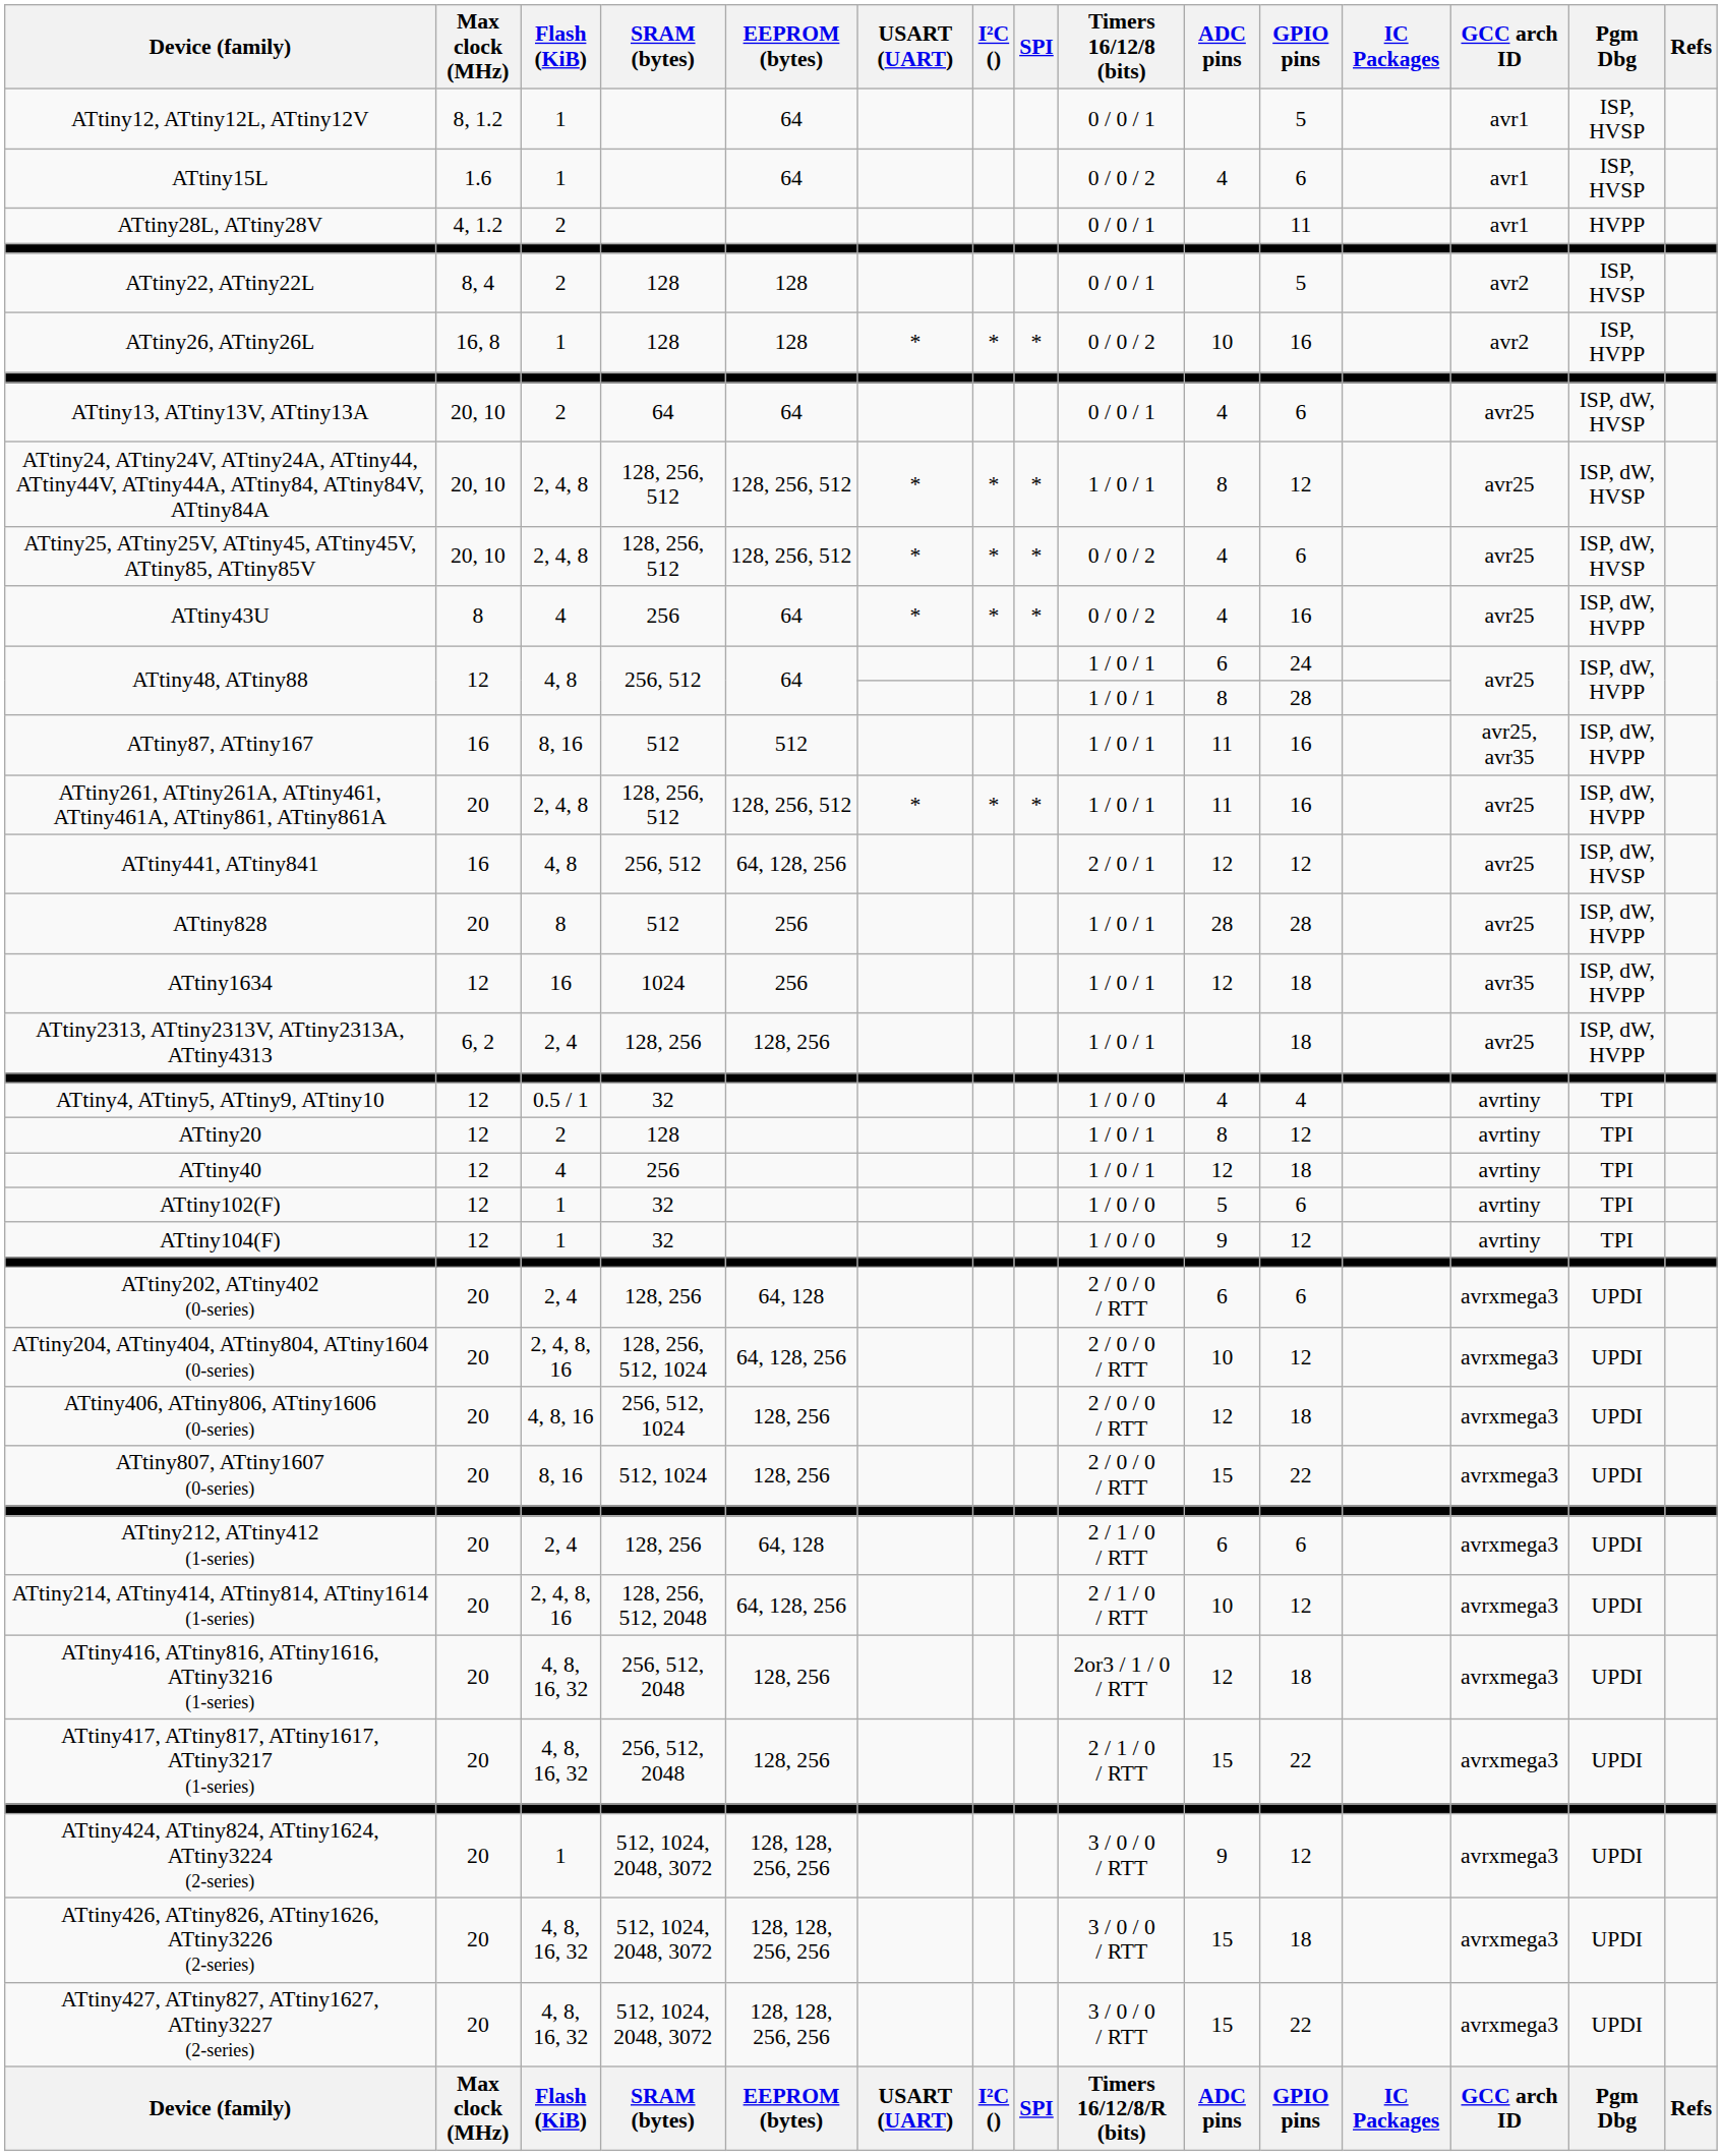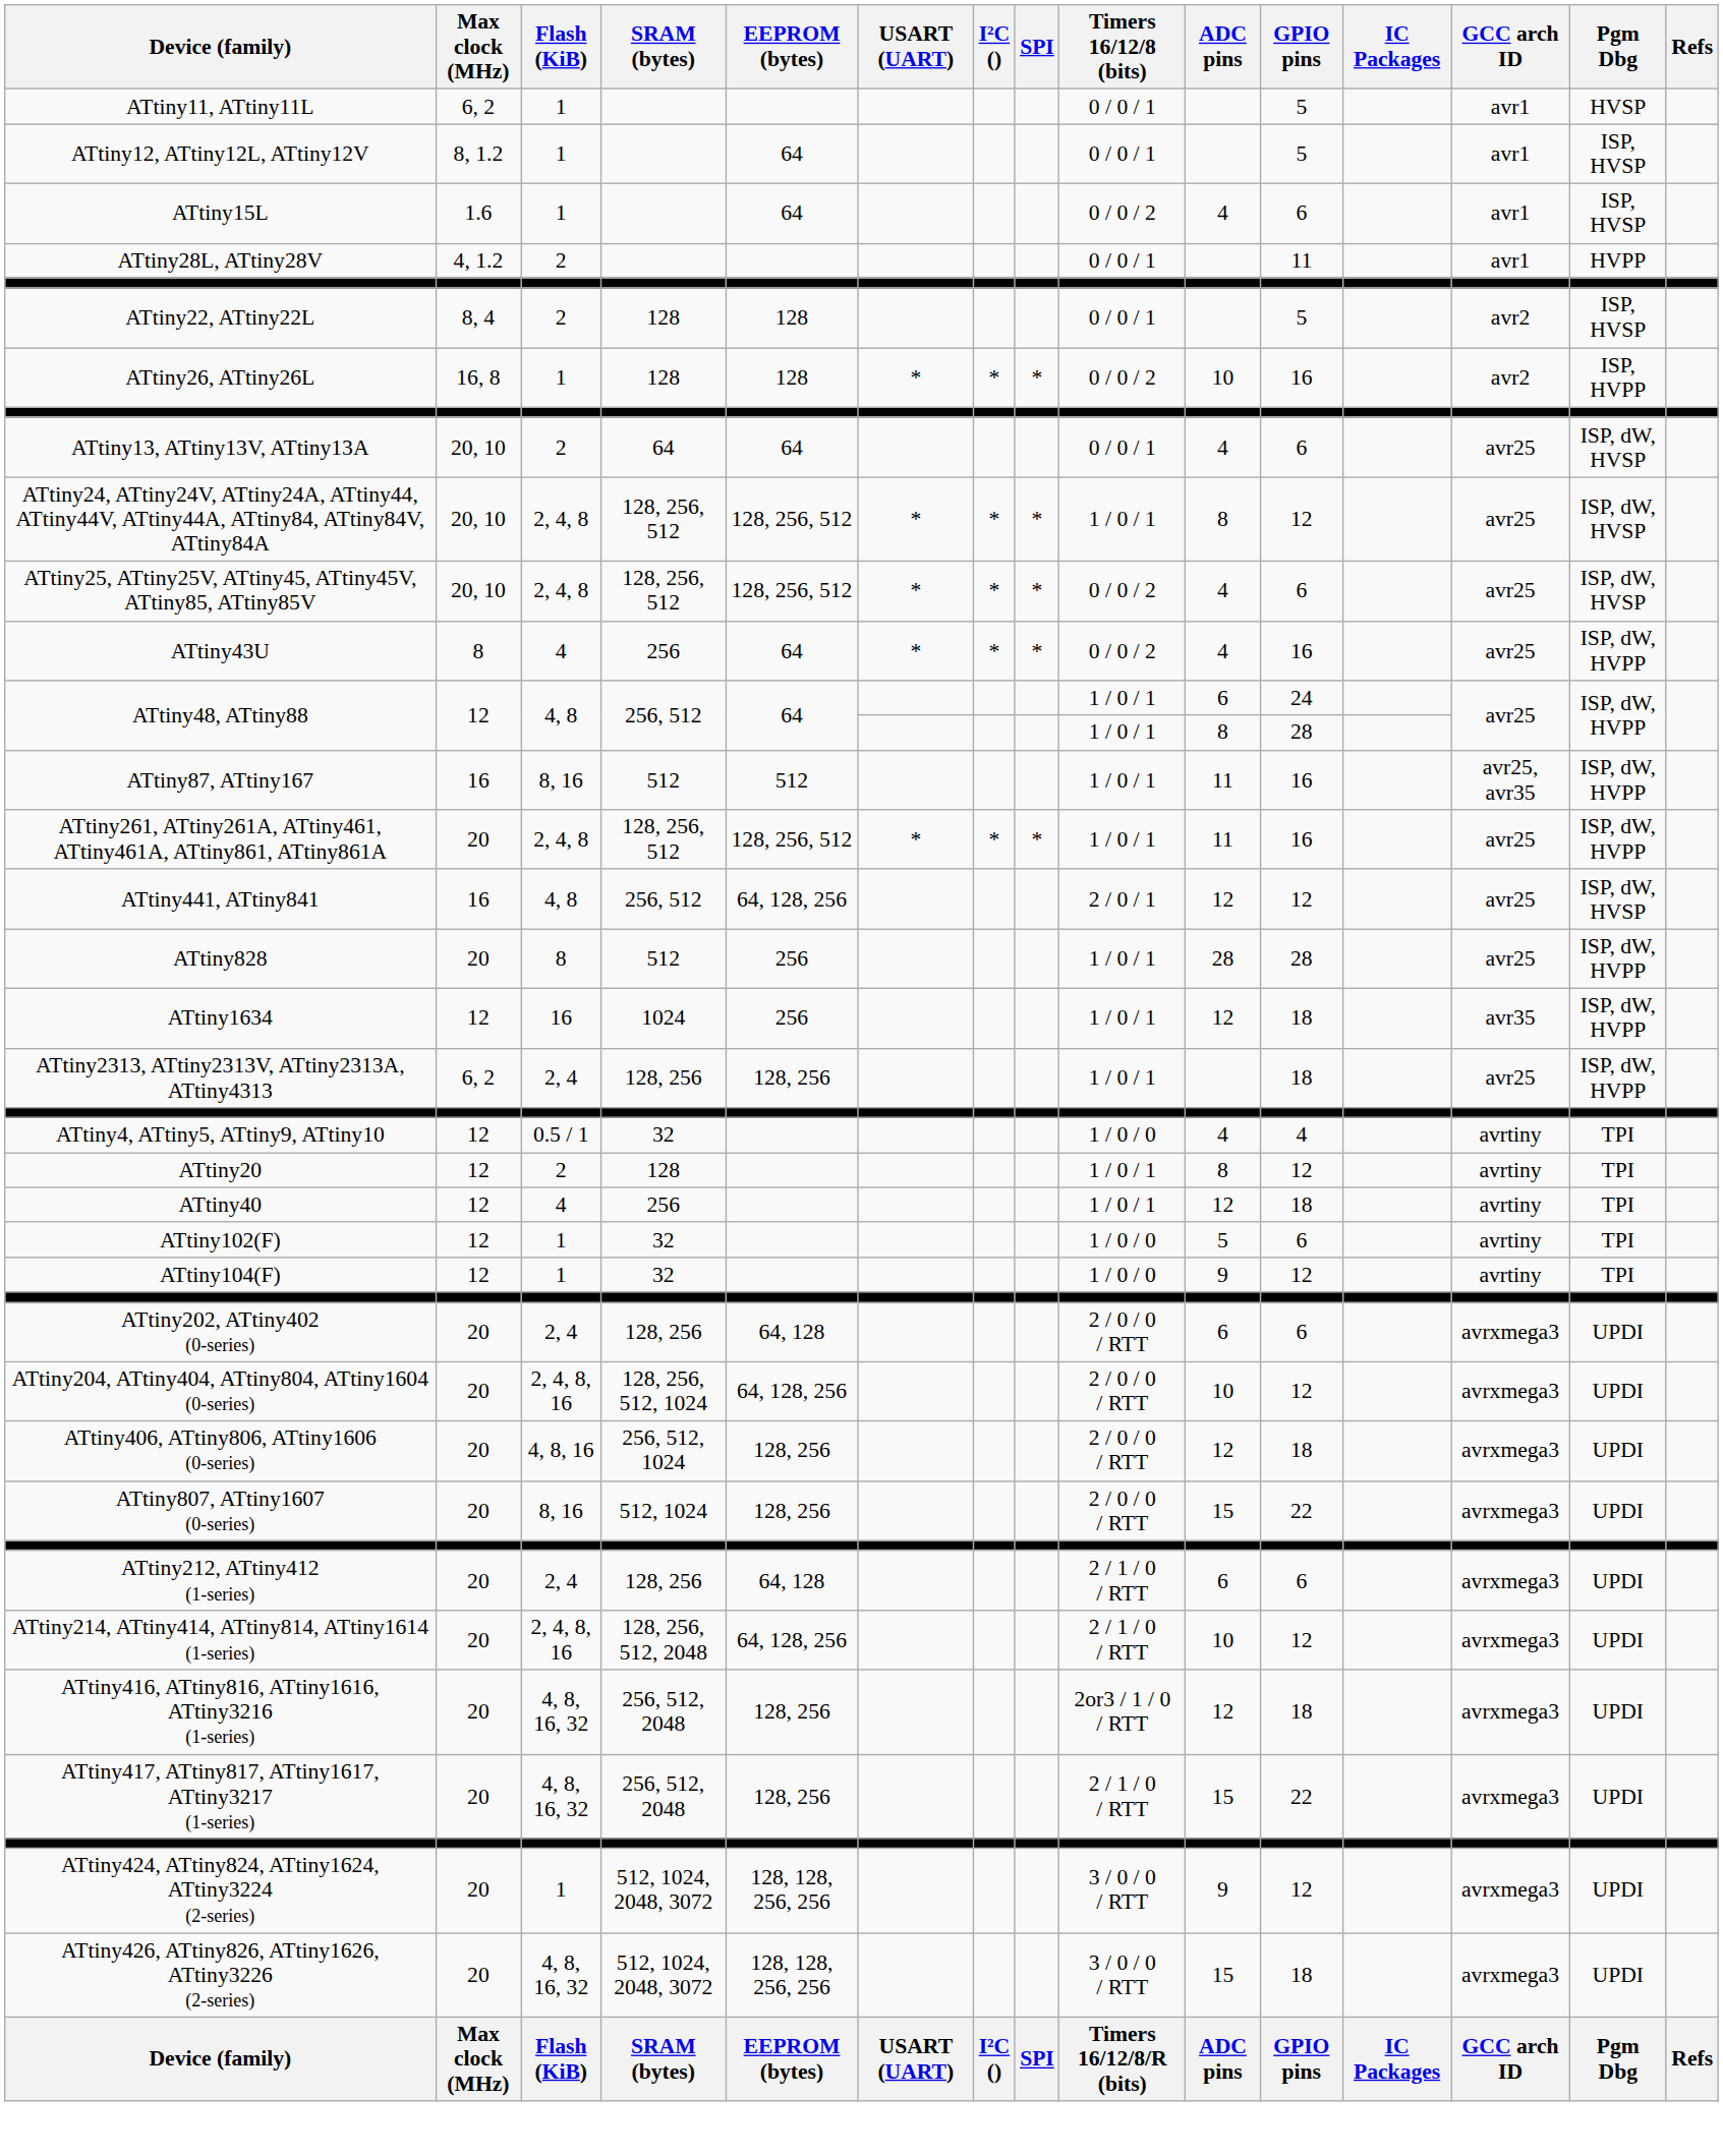+ row: ATtiny11, ATtiny11L | 6, 2 | 1 | 0 / 0 / 1 | 5 | avr1 | HVSP
- row: ATtiny427, ATtiny827, ATtiny1627, ATtiny3227 (2-series) | 20 | 4, 8, 16, 32 | 512, 1024, 2048, 3072 | 128, 128, 256, 256 | 3 / 0 / 0 / RTT | 15 | 22 | avrxmega3 | UPDI
